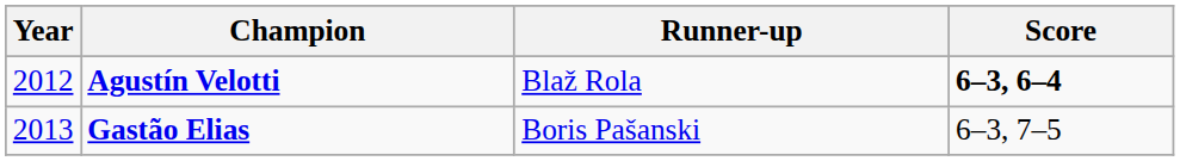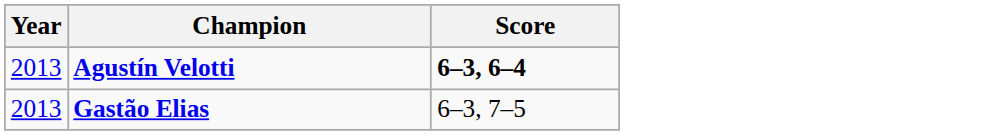- column: Runner-up | Blaž Rola | Boris Pašanski
Agustín Velotti | Year: 2012 -> 2013
